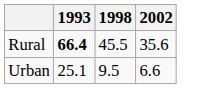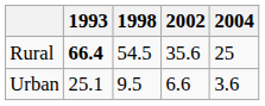+ column: 2004 | 25 | 3.6
Rural | 1998: 45.5 -> 54.5
